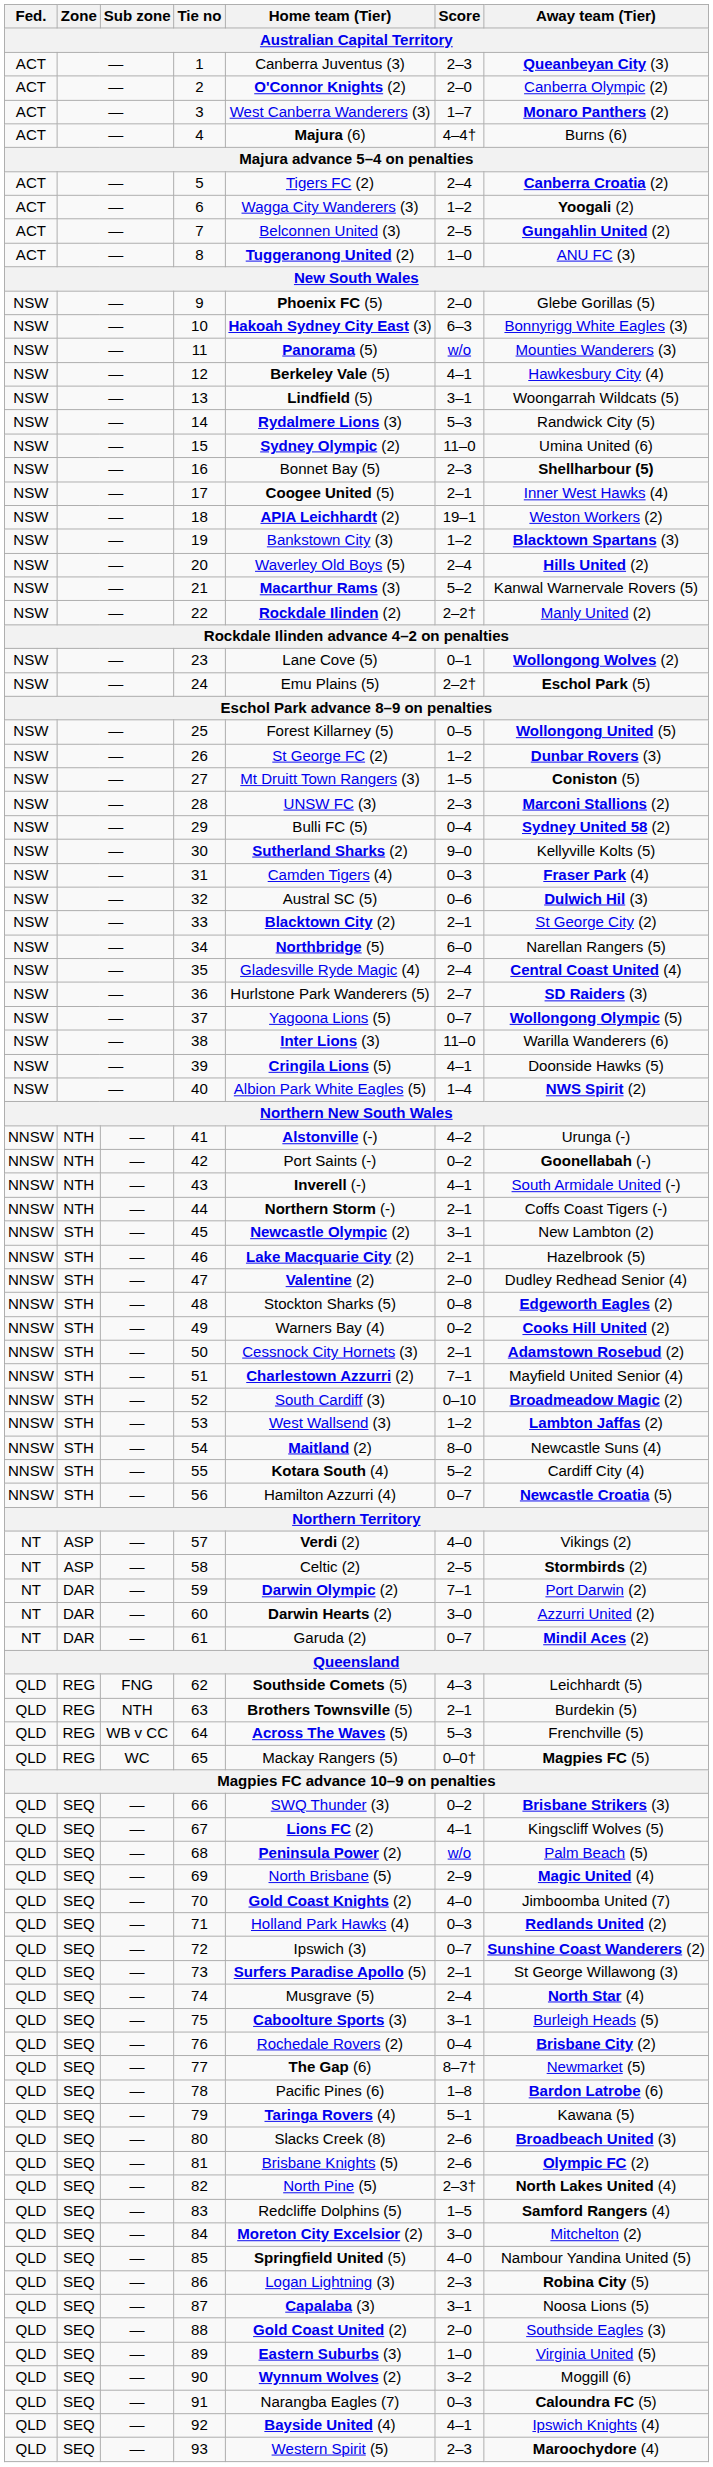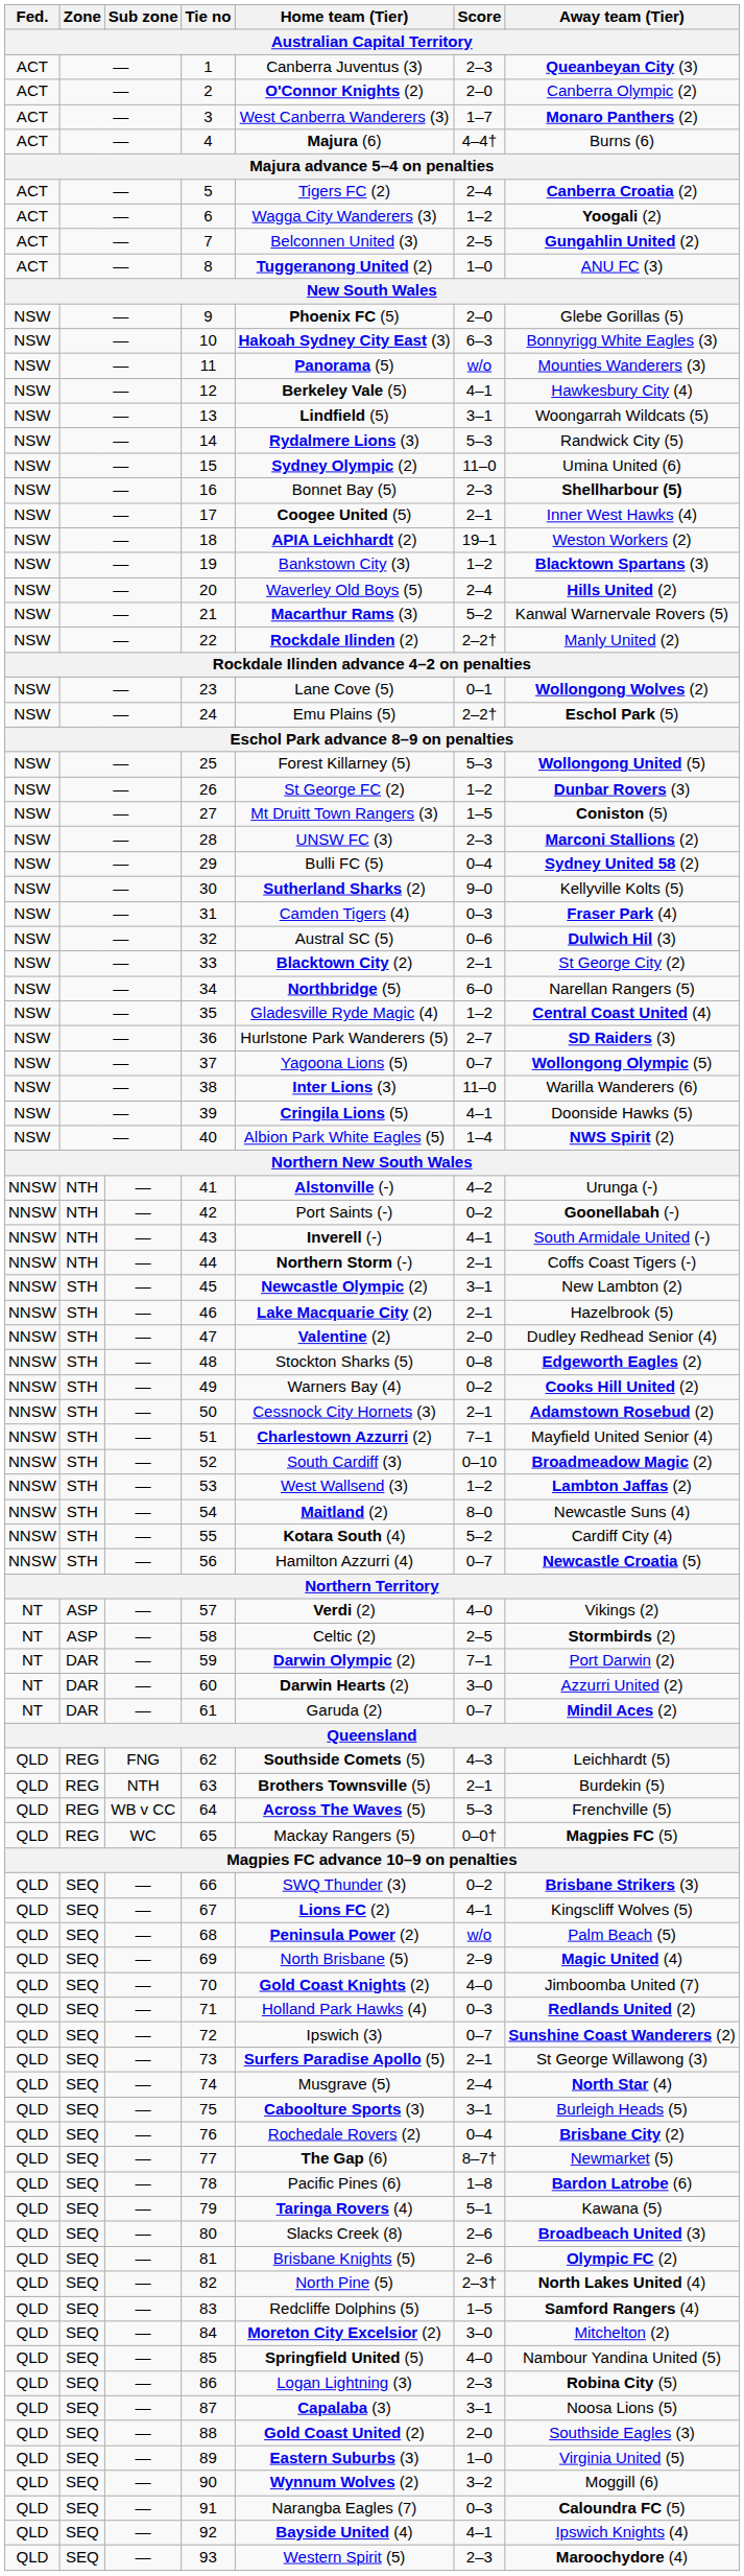25 | Score: 0–5 -> 5–3
35 | Score: 2–4 -> 1–2
